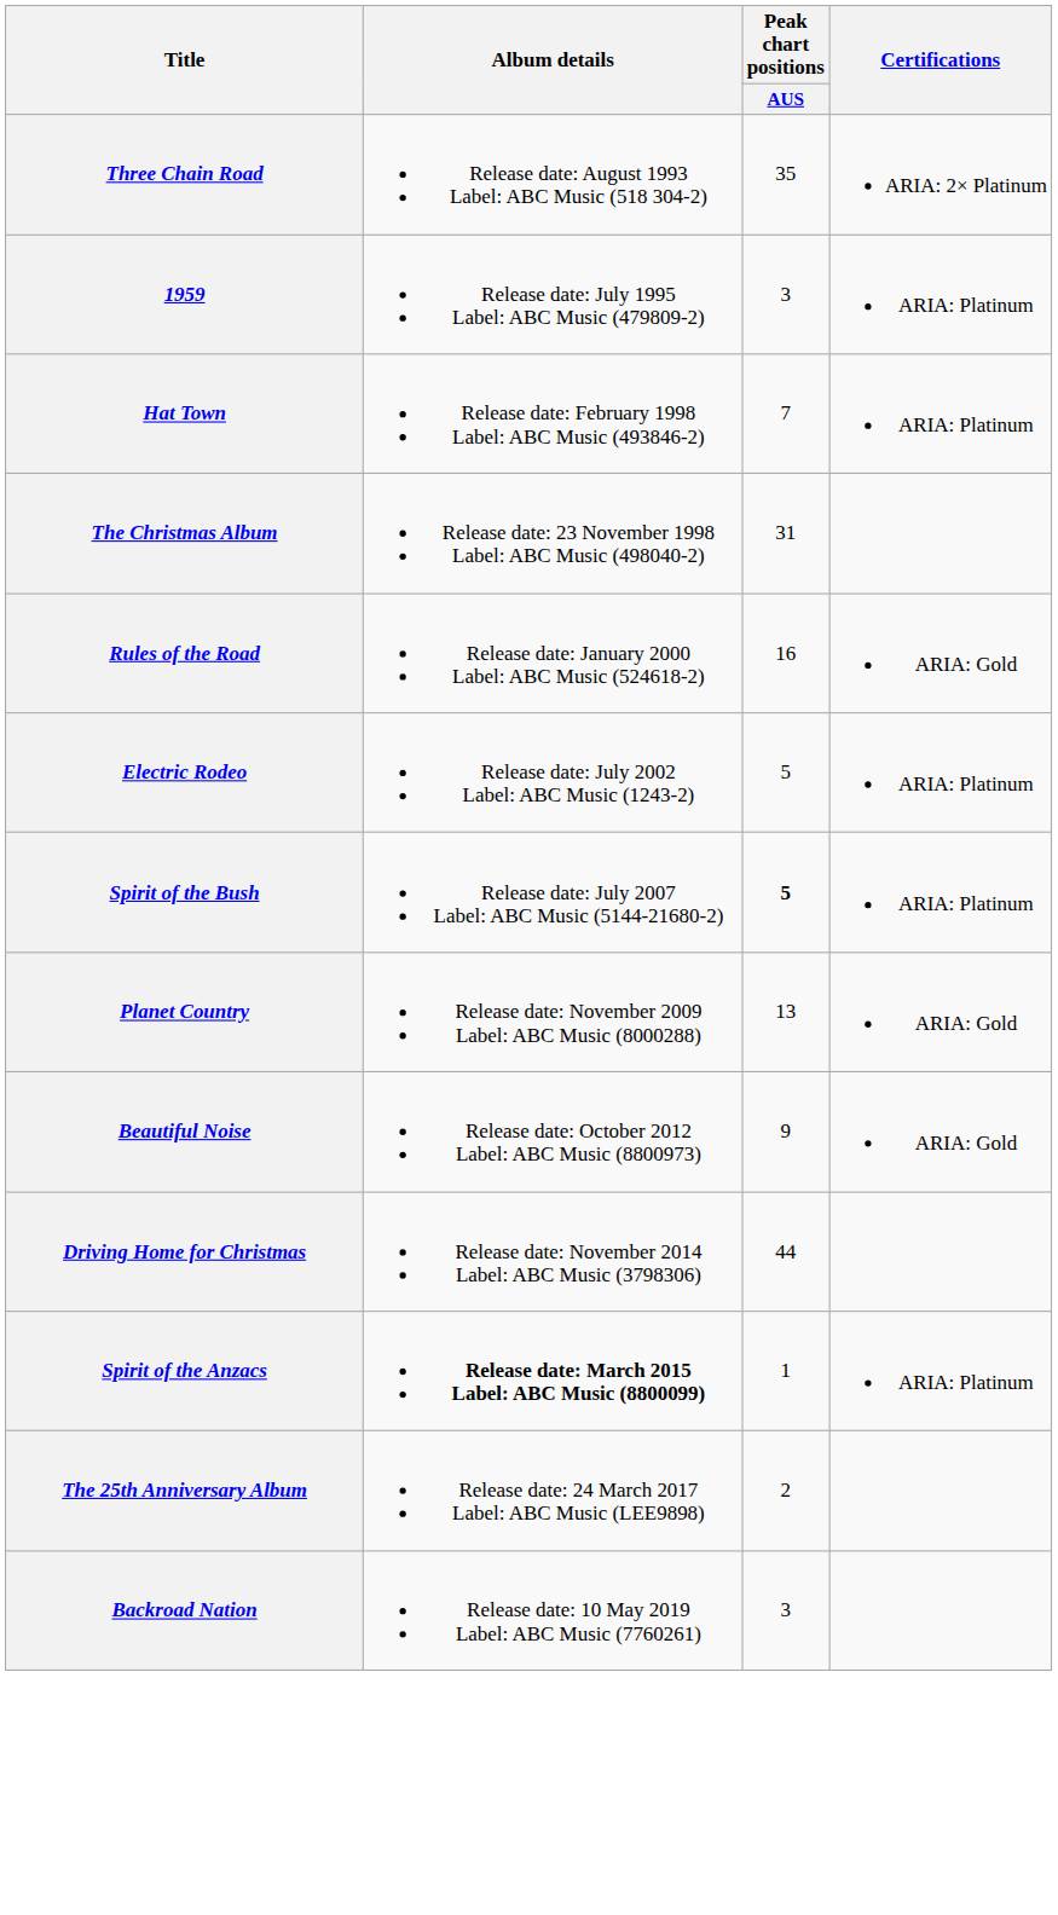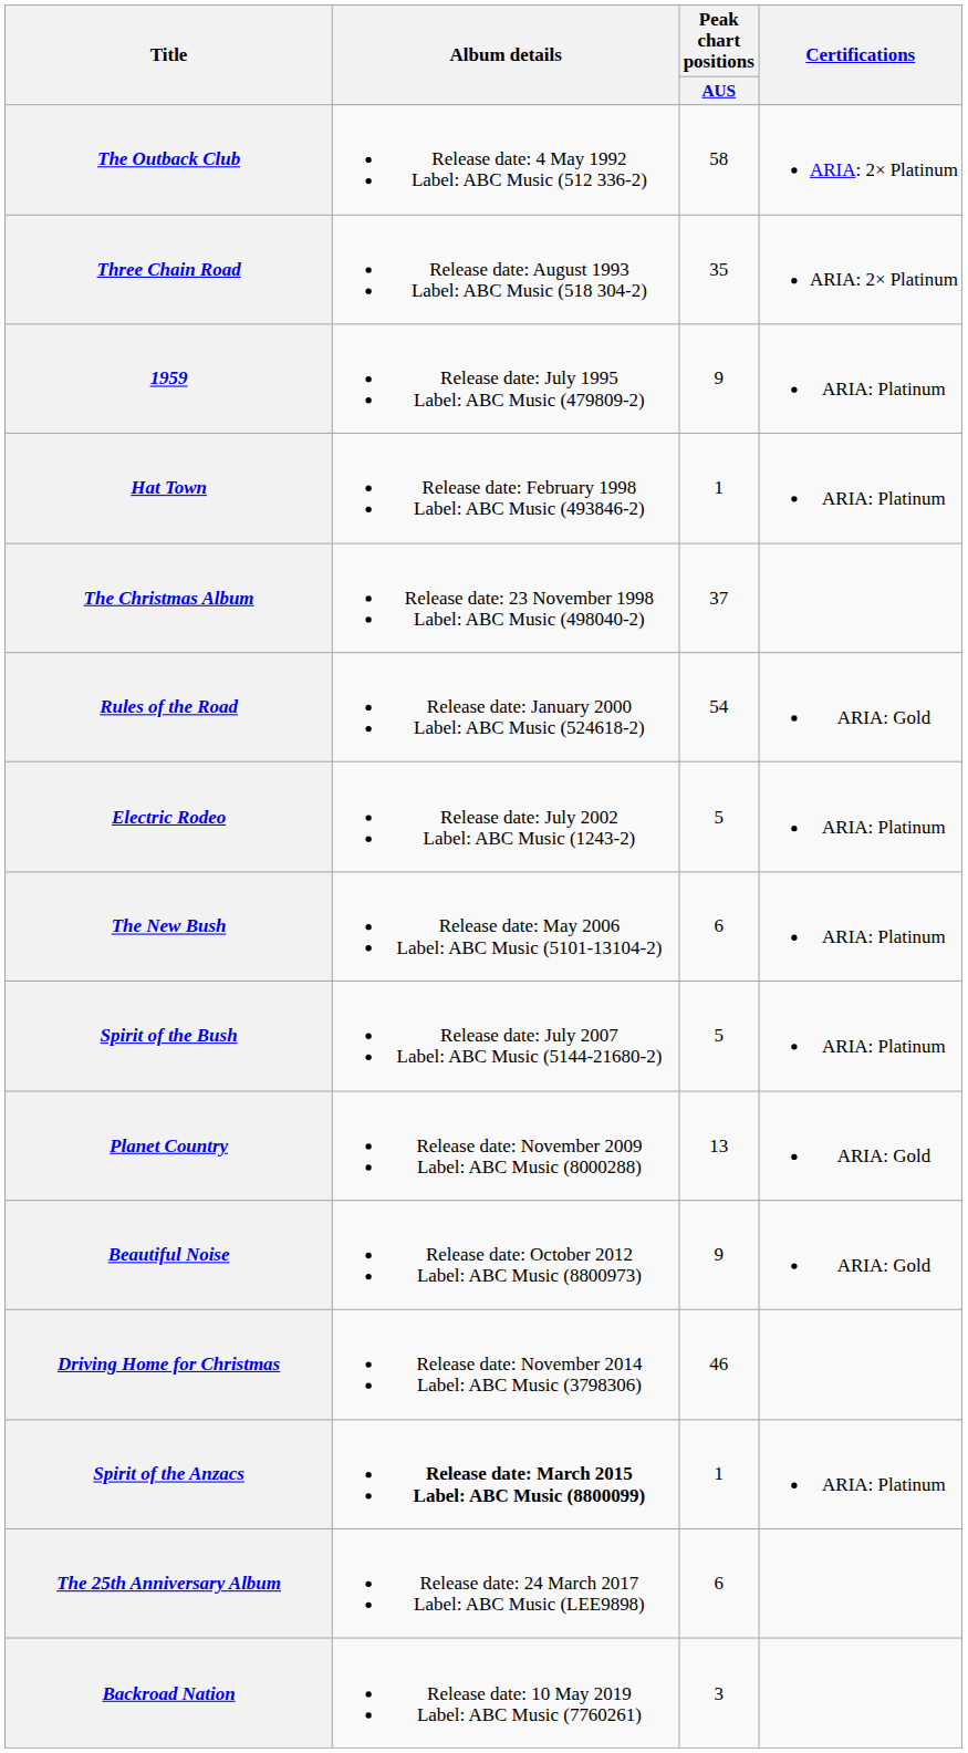+ row: The Outback Club | Release date: 4 May 1992 Label: ABC Music (512 336-2) | 58 | ARIA: 2× Platinum
1959 | Peak chart positions / AUS: 3 -> 9
Hat Town | Peak chart positions / AUS: 7 -> 1
The Christmas Album | Peak chart positions / AUS: 31 -> 37
Rules of the Road | Peak chart positions / AUS: 16 -> 54
+ row: The New Bush | Release date: May 2006 Label: ABC Music (5101-13104-2) | 6 | ARIA: Platinum
Spirit of the Bush | Peak chart positions / AUS: bold -> normal
Driving Home for Christmas | Peak chart positions / AUS: 44 -> 46
The 25th Anniversary Album | Peak chart positions / AUS: 2 -> 6
